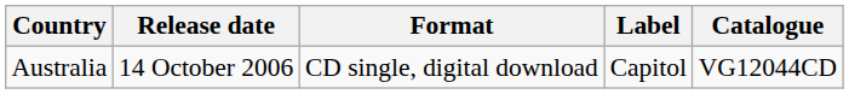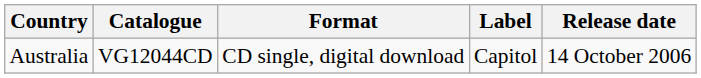columns swapped: Release date <-> Catalogue
